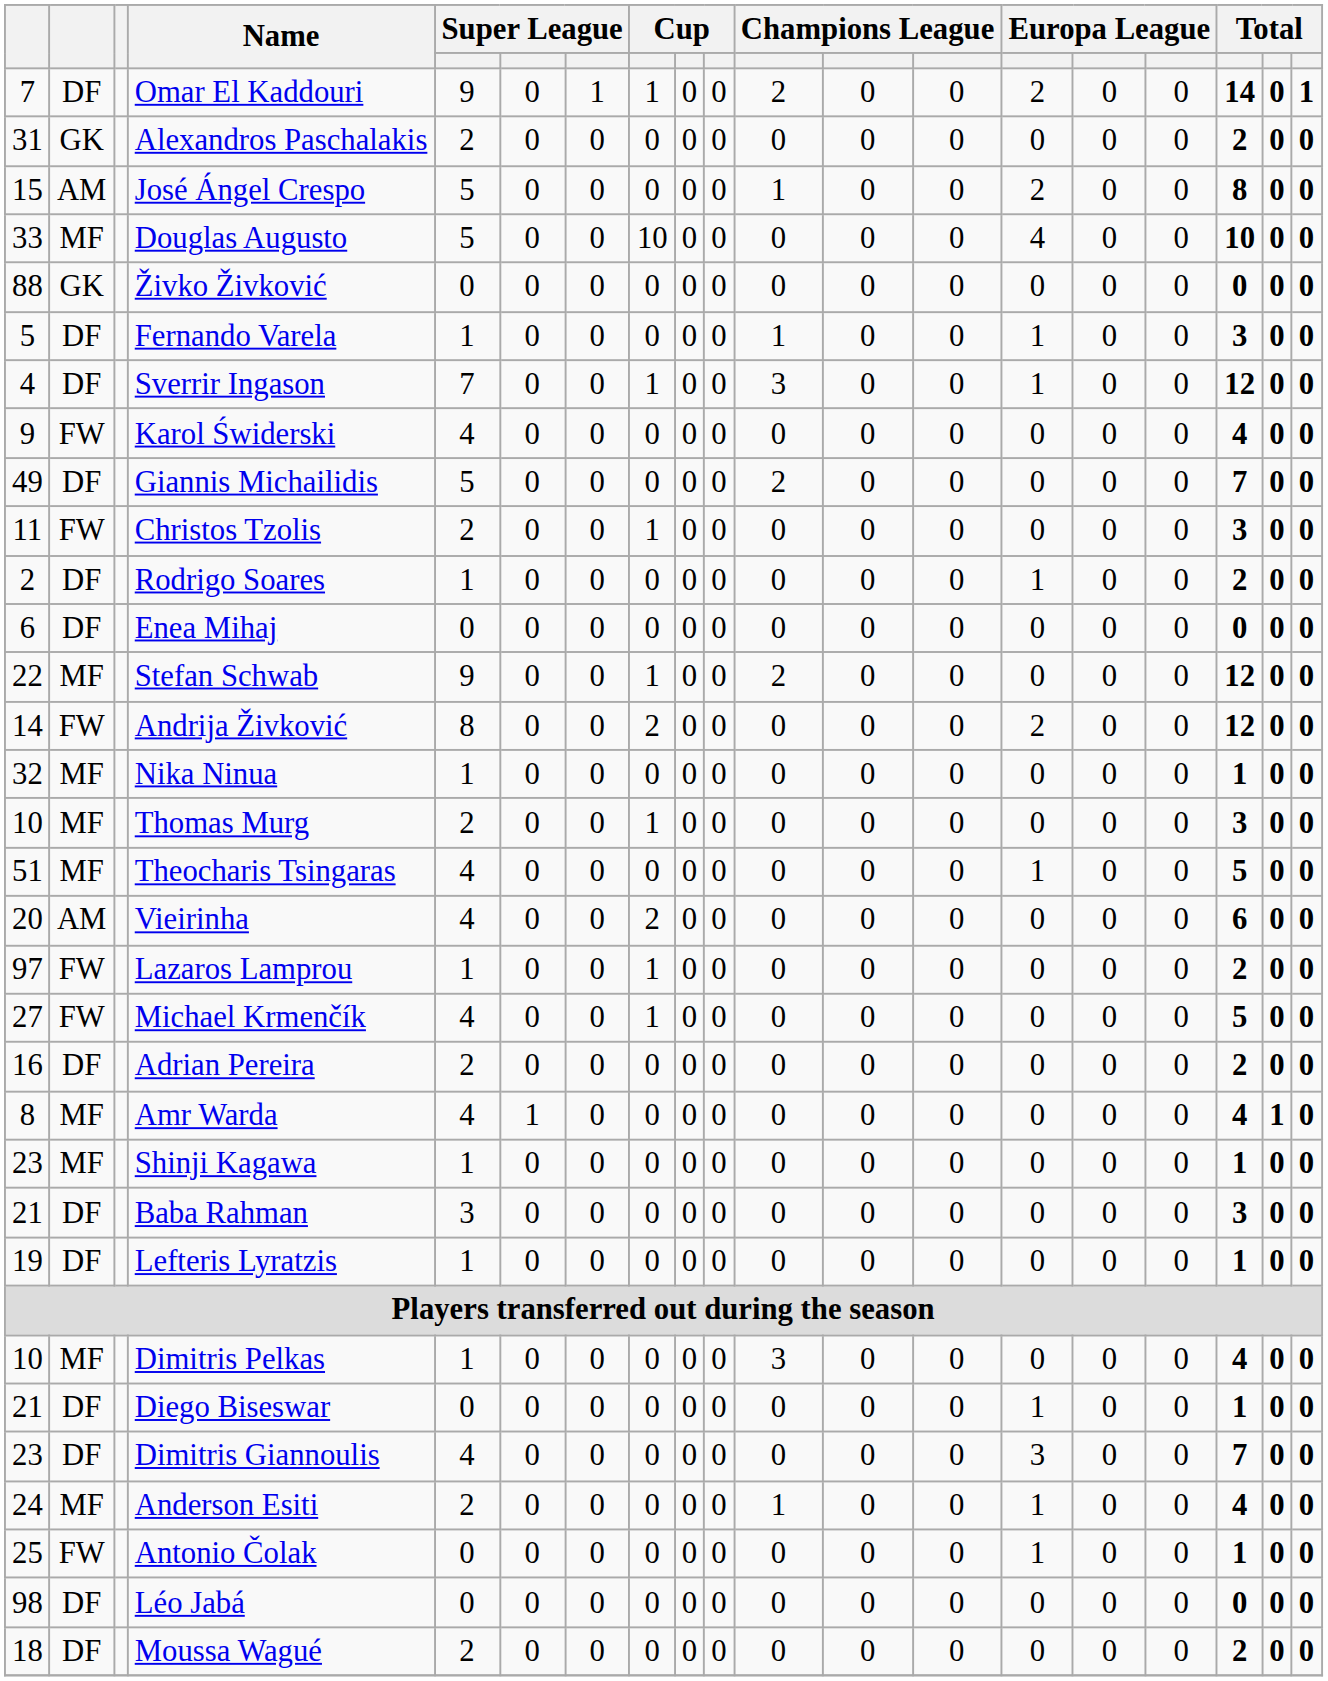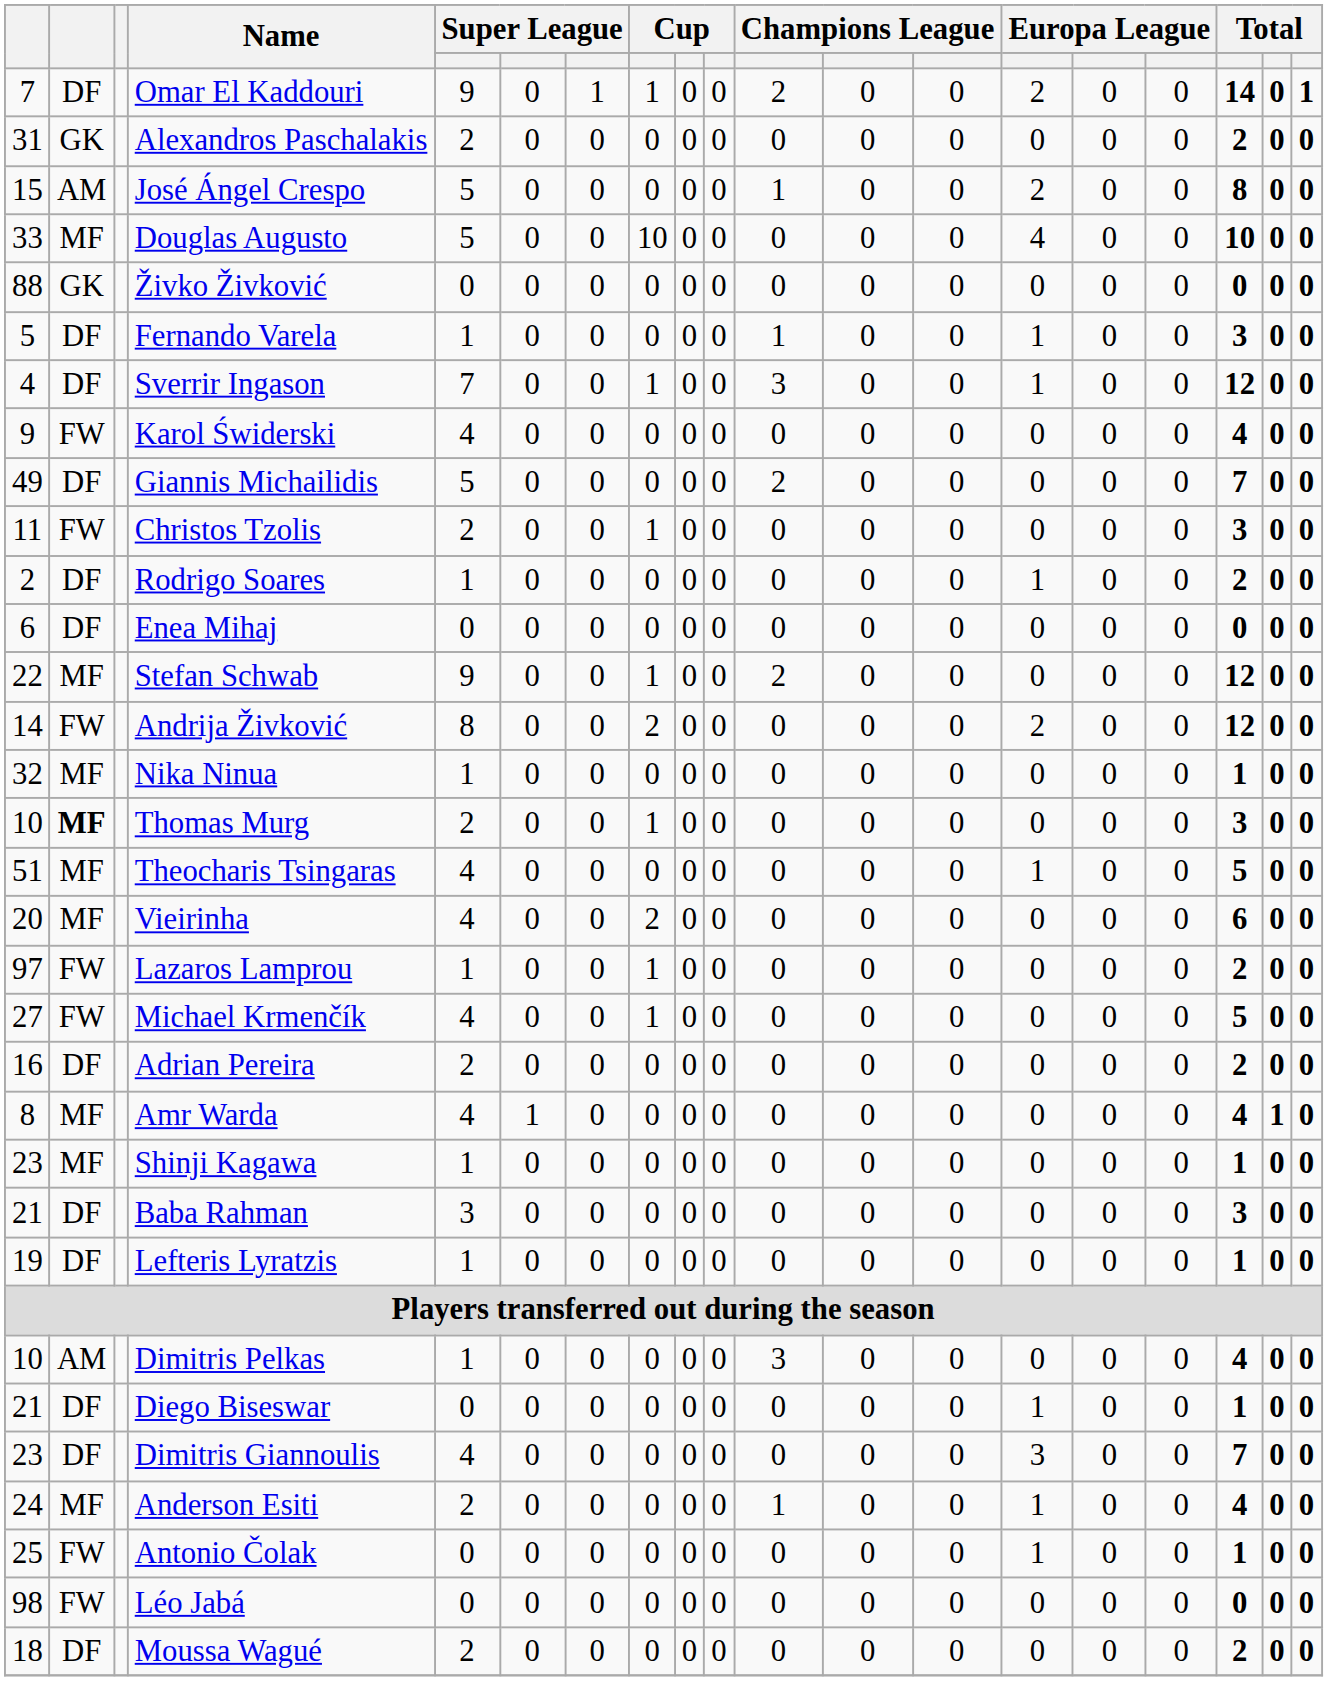Thomas Murg | column 2: normal -> bold
Vieirinha | column 2: AM -> MF
Dimitris Pelkas | column 2: MF -> AM
Léo Jabá | column 2: DF -> FW
